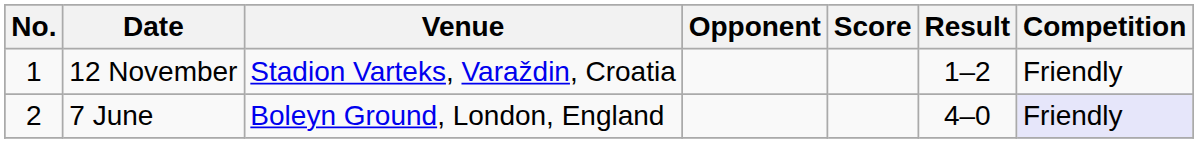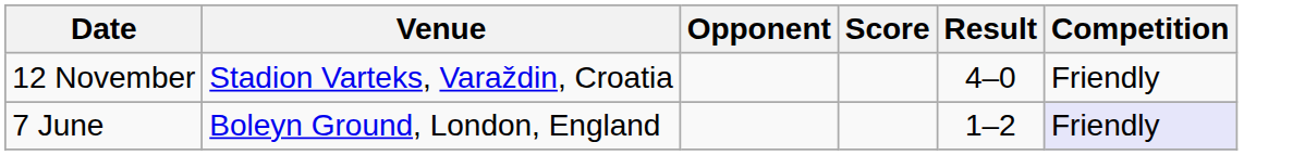- column: No. | 1 | 2
12 November | Result: 1–2 -> 4–0
7 June | Result: 4–0 -> 1–2
